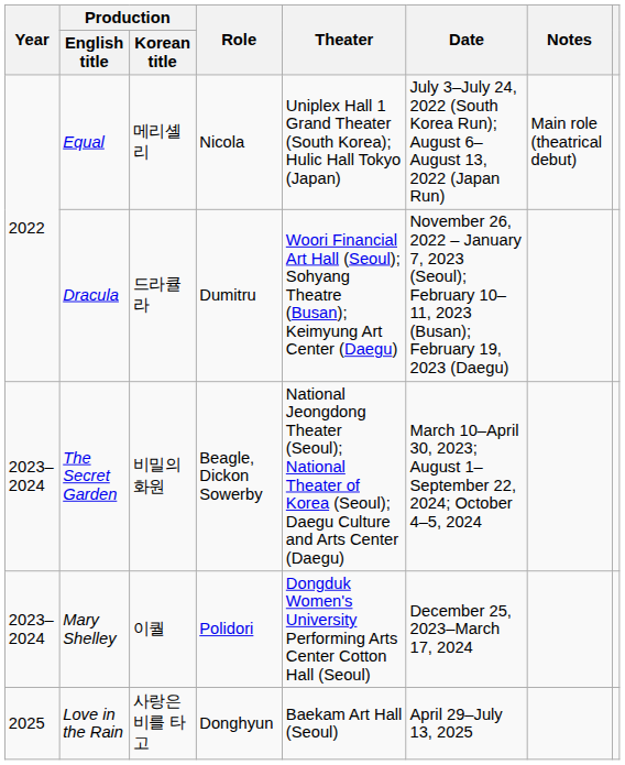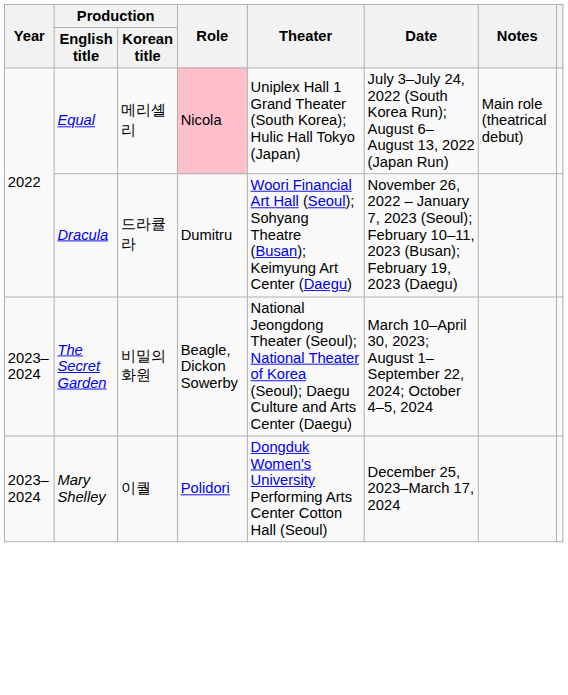Equal | Role: no background -> pink background
- row: 2025 | Love in the Rain | 사랑은 비를 타고 | Donghyun | Baekam Art Hall (Seoul) | April 29–July 13, 2025
